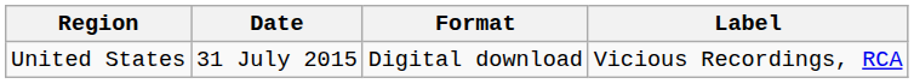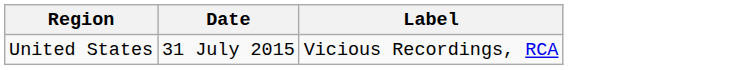- column: Format | Digital download
